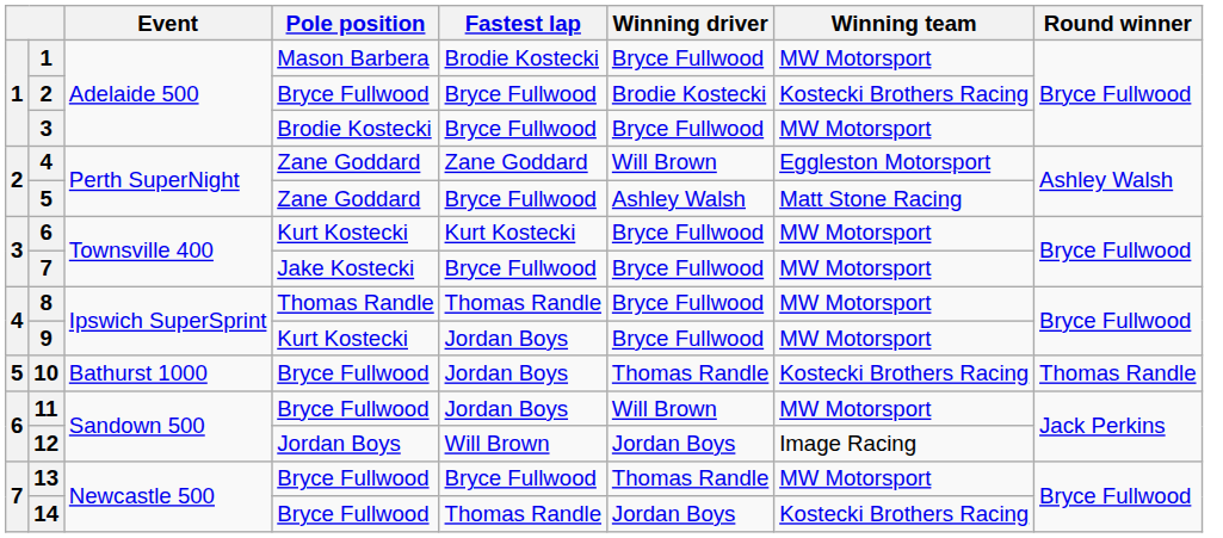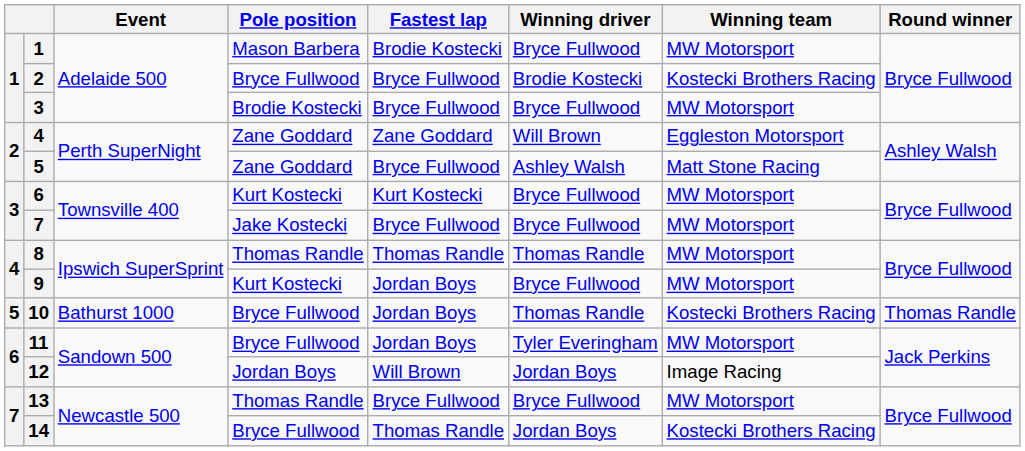8 | Winning driver: Bryce Fullwood -> Thomas Randle
11 | Winning driver: Will Brown -> Tyler Everingham
13 | Pole position: Bryce Fullwood -> Thomas Randle
13 | Winning driver: Thomas Randle -> Bryce Fullwood
